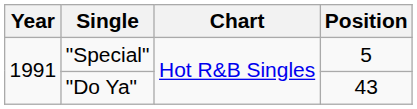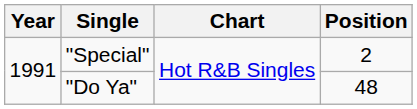"Special" | Position: 5 -> 2
"Do Ya" | Position: 43 -> 48
